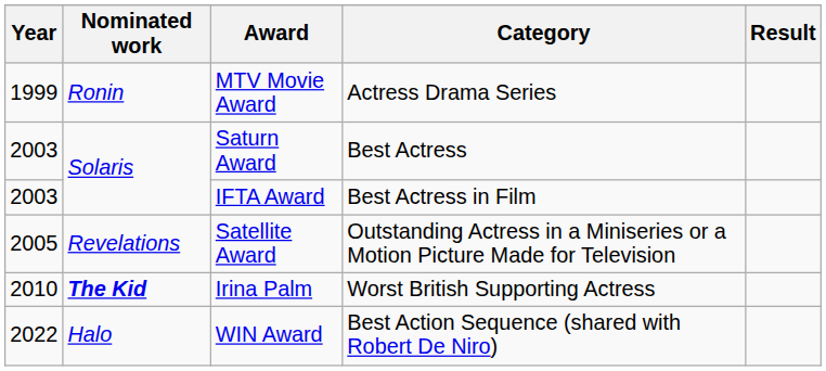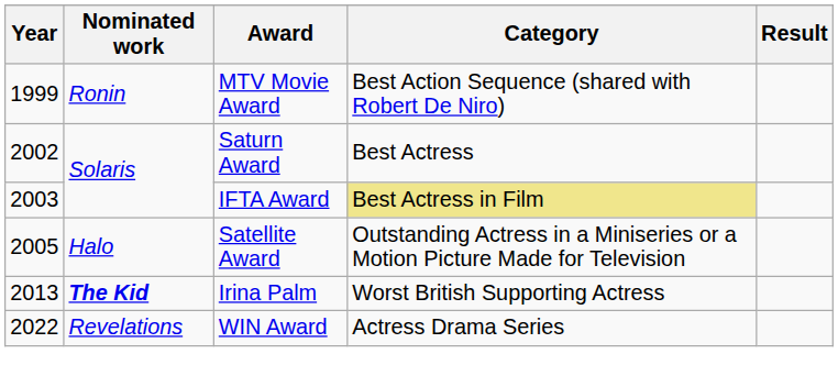MTV Movie Award | Category: Actress Drama Series -> Best Action Sequence (shared with Robert De Niro)
Saturn Award | Year: 2003 -> 2002
IFTA Award | Category: no background -> khaki background
Satellite Award | Nominated work: Revelations -> Halo
Irina Palm | Year: 2010 -> 2013
WIN Award | Nominated work: Halo -> Revelations
WIN Award | Category: Best Action Sequence (shared with Robert De Niro) -> Actress Drama Series
